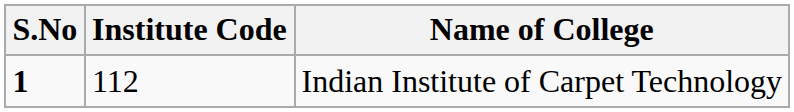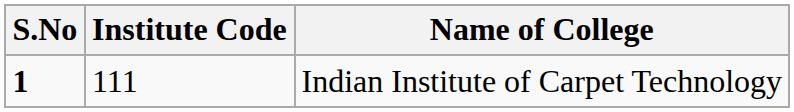Indian Institute of Carpet Technology | Institute Code: 112 -> 111
